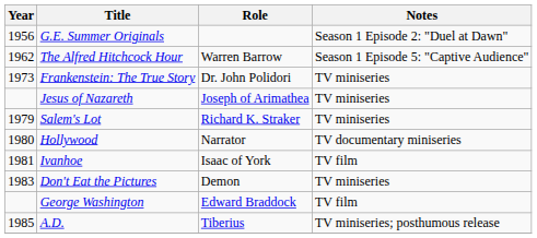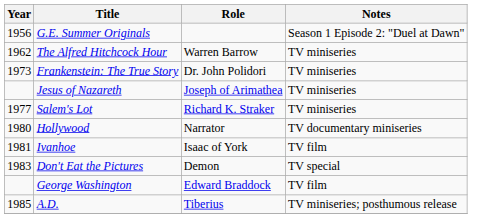The Alfred Hitchcock Hour | Notes: Season 1 Episode 5: "Captive Audience" -> TV miniseries
Salem's Lot | Year: 1979 -> 1977
Don't Eat the Pictures | Notes: TV miniseries -> TV special
